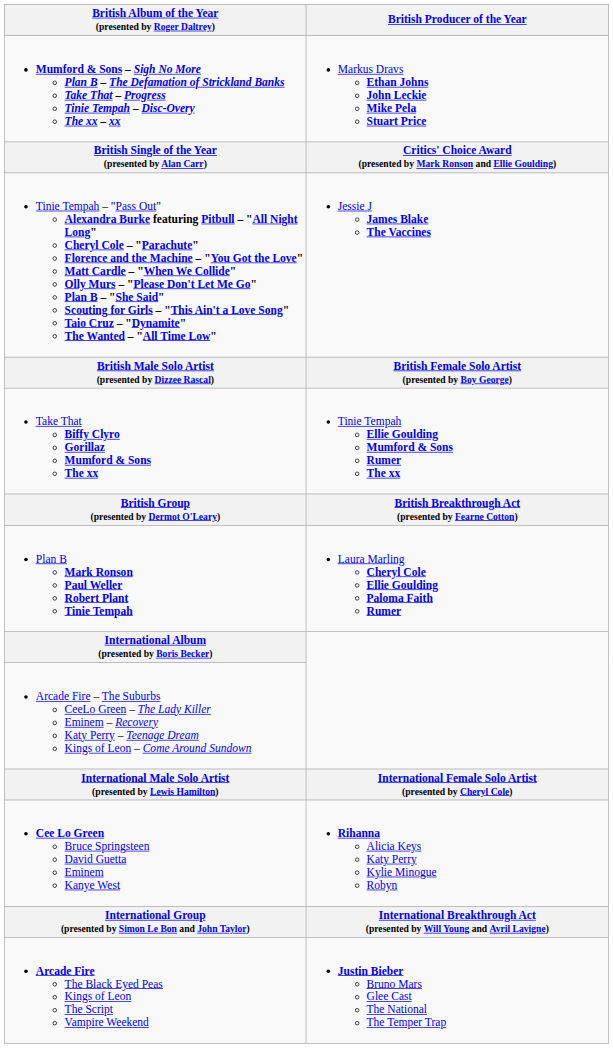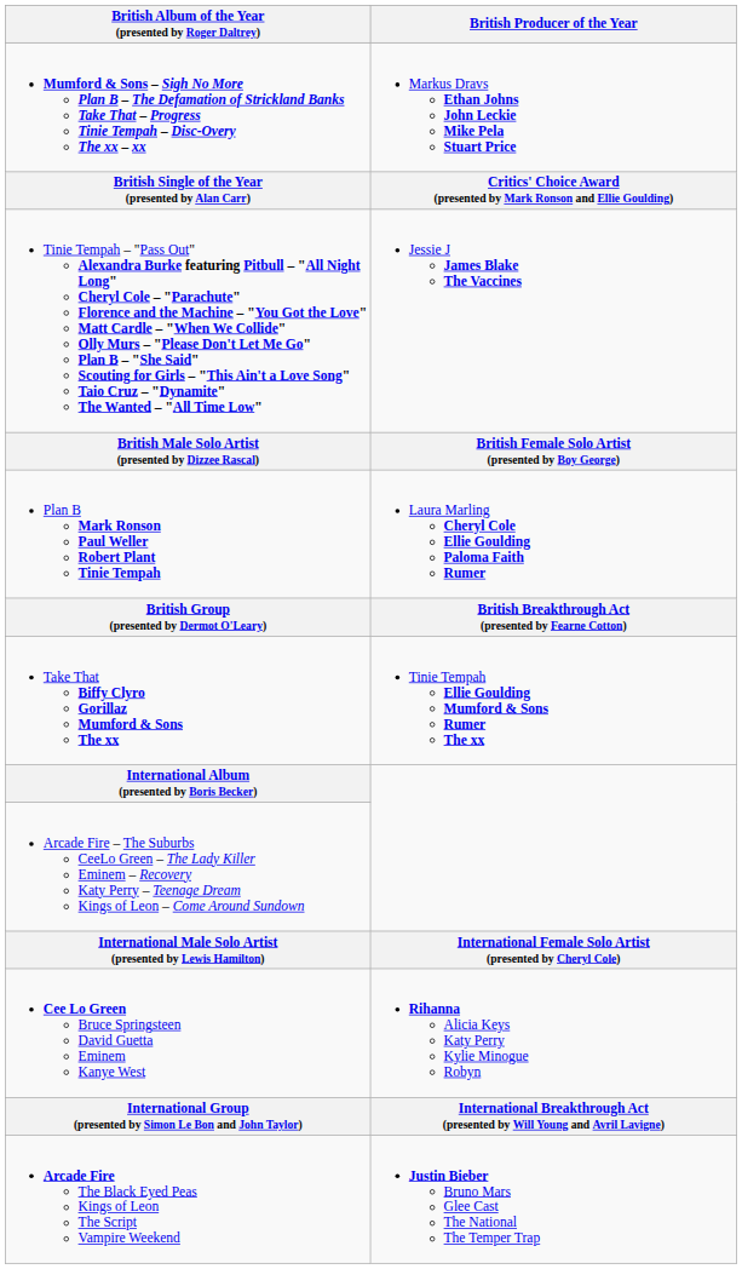rows swapped: Plan B Mark Ronson Paul Weller Robert Plant Tinie Tempah <-> Take That Biffy Clyro Gorillaz Mumford & Sons The xx
